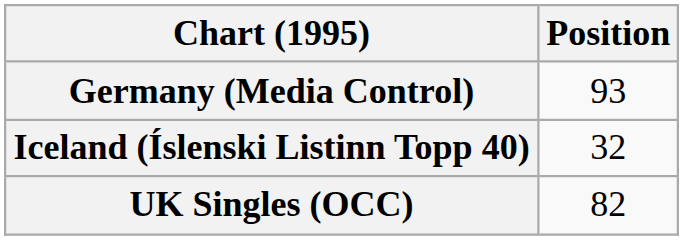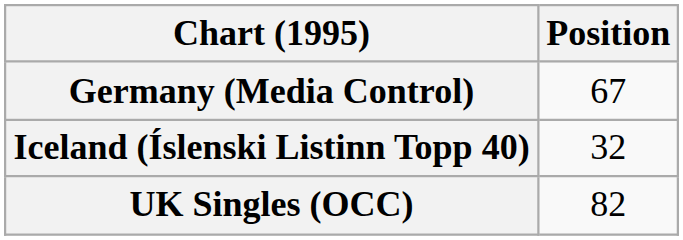Germany (Media Control) | Position: 93 -> 67
